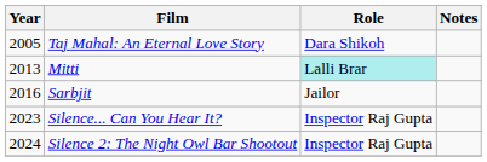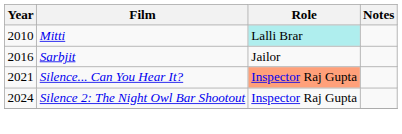- row: 2005 | Taj Mahal: An Eternal Love Story | Dara Shikoh
Mitti | Year: 2013 -> 2010
Silence... Can You Hear It? | Year: 2023 -> 2021
Silence... Can You Hear It? | Role: no background -> lightsalmon background
